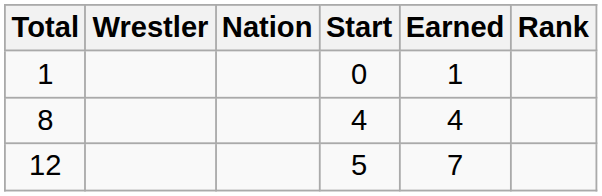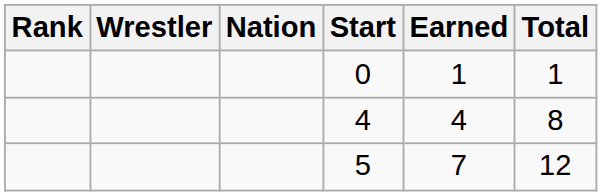columns swapped: Rank <-> Total
